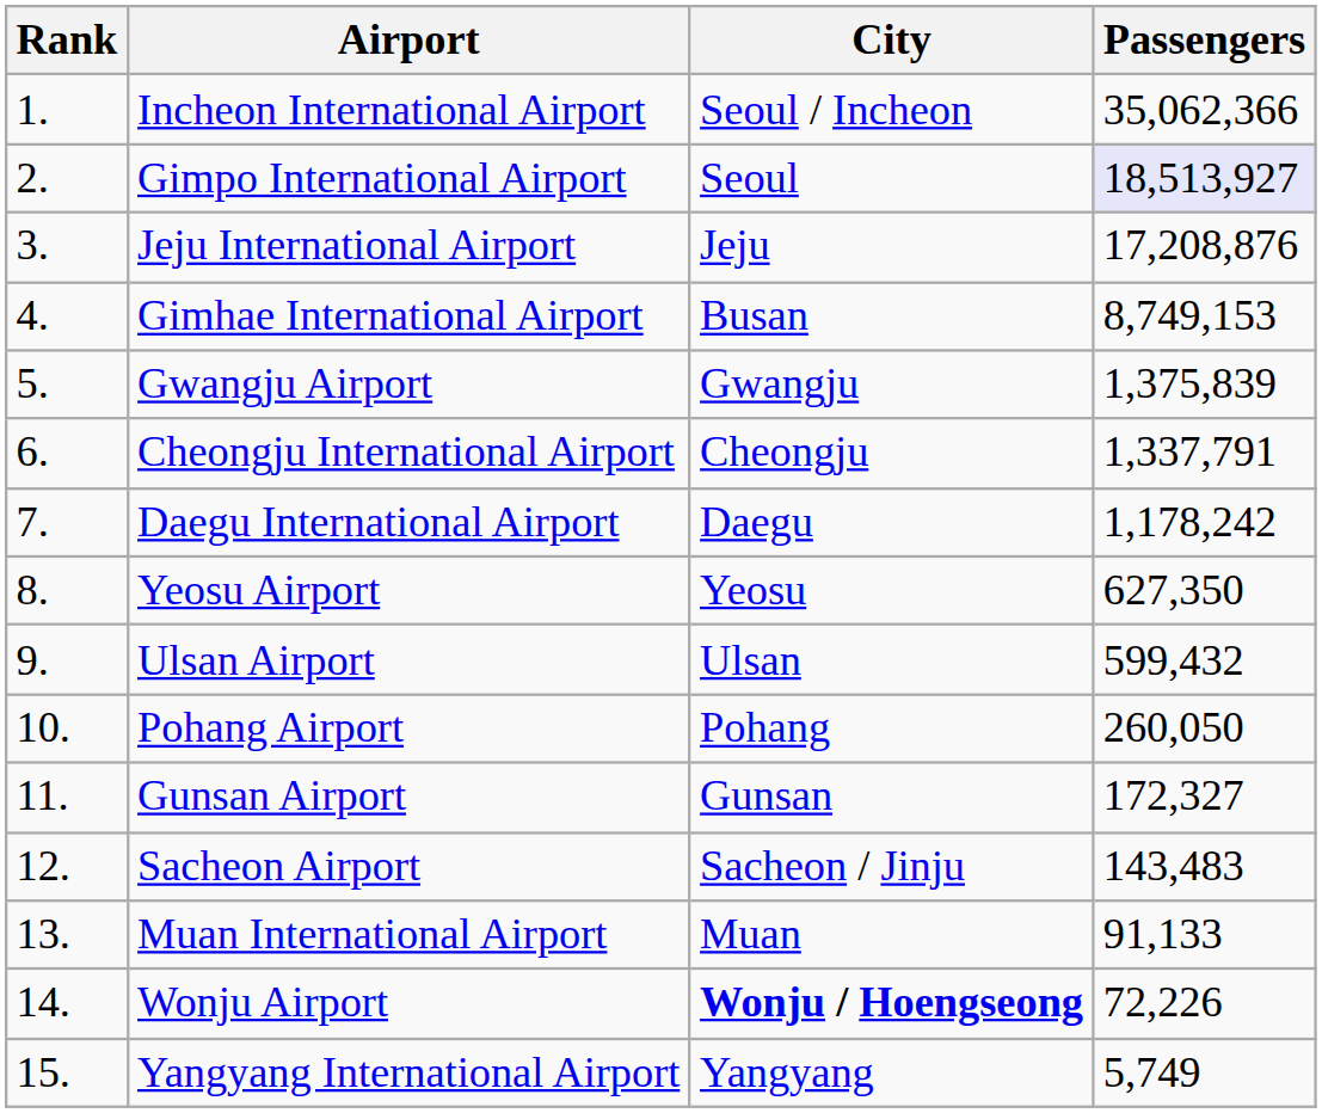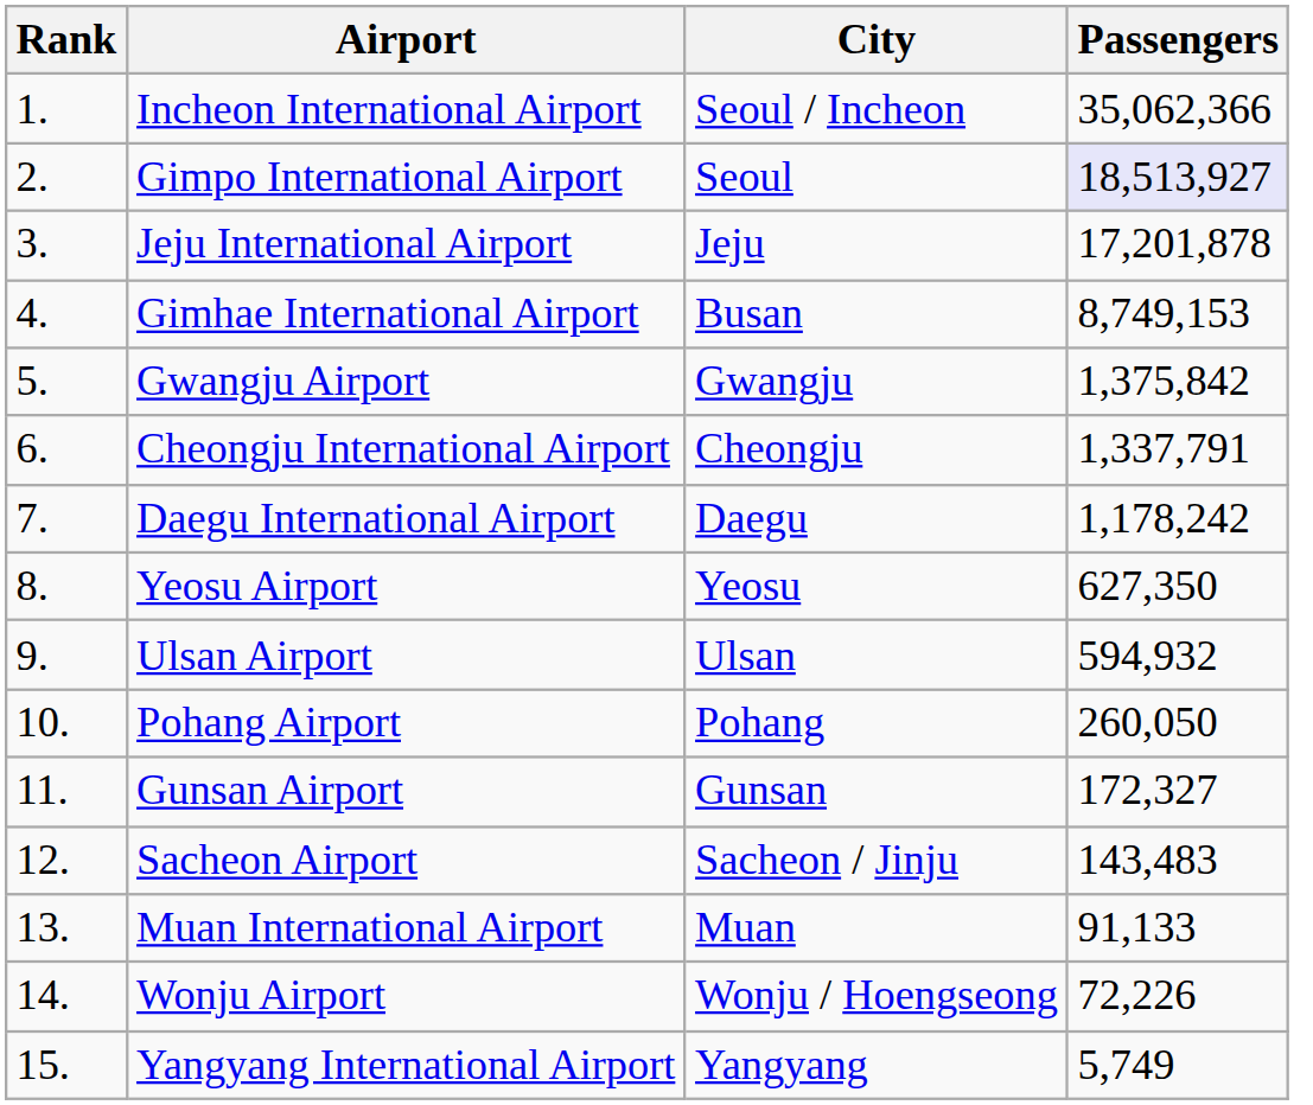Jeju International Airport | Passengers: 17,208,876 -> 17,201,878
Gwangju Airport | Passengers: 1,375,839 -> 1,375,842
Ulsan Airport | Passengers: 599,432 -> 594,932
Wonju Airport | City: bold -> normal
